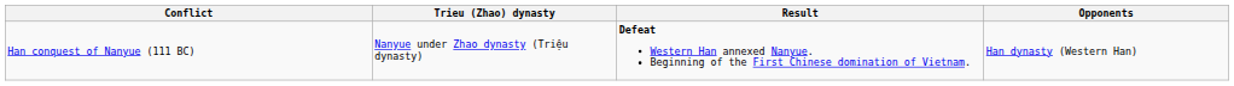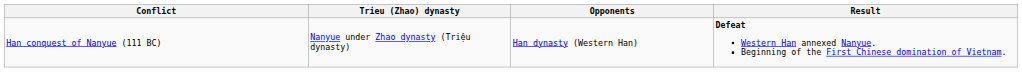columns swapped: Opponents <-> Result
